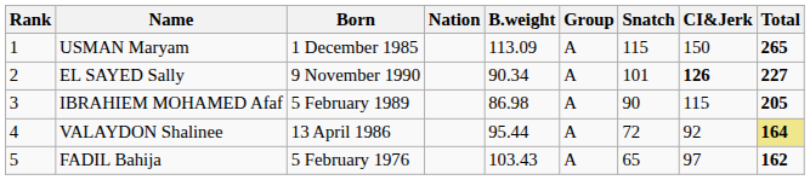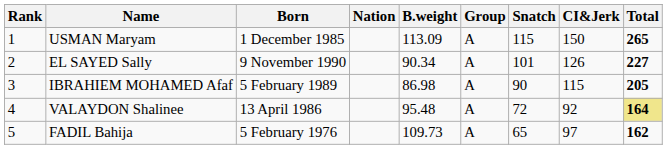EL SAYED Sally | CI&Jerk: bold -> normal
VALAYDON Shalinee | B.weight: 95.44 -> 95.48
FADIL Bahija | B.weight: 103.43 -> 109.73
